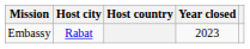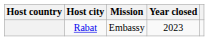columns swapped: Host country <-> Mission
